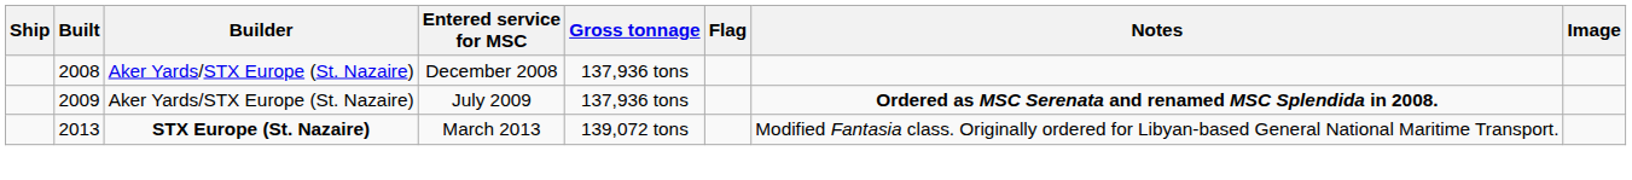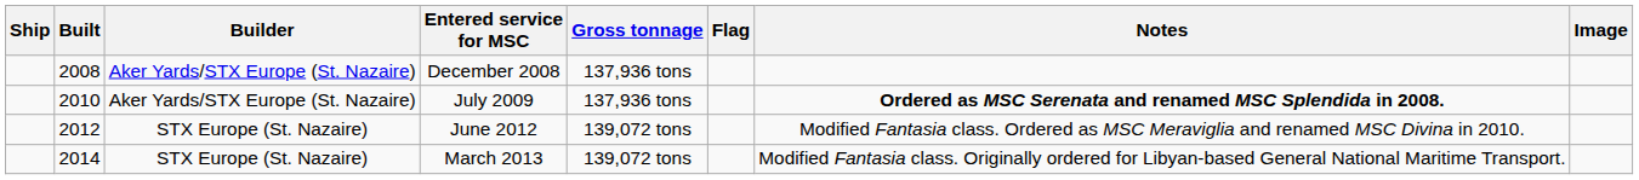July 2009 | Built: 2009 -> 2010
+ row: 2012 | STX Europe (St. Nazaire) | June 2012 | 139,072 tons | Modified Fantasia class. Ordered as MSC Meraviglia and renamed MSC Divina in 2010.
March 2013 | Built: 2013 -> 2014
March 2013 | Builder: bold -> normal
